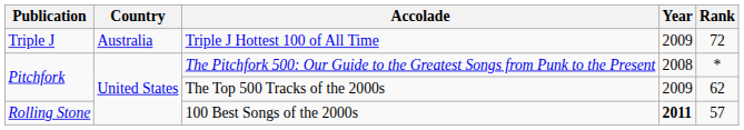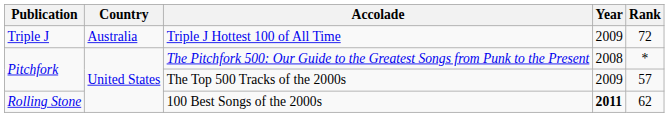The Top 500 Tracks of the 2000s | Rank: 62 -> 57
100 Best Songs of the 2000s | Rank: 57 -> 62
